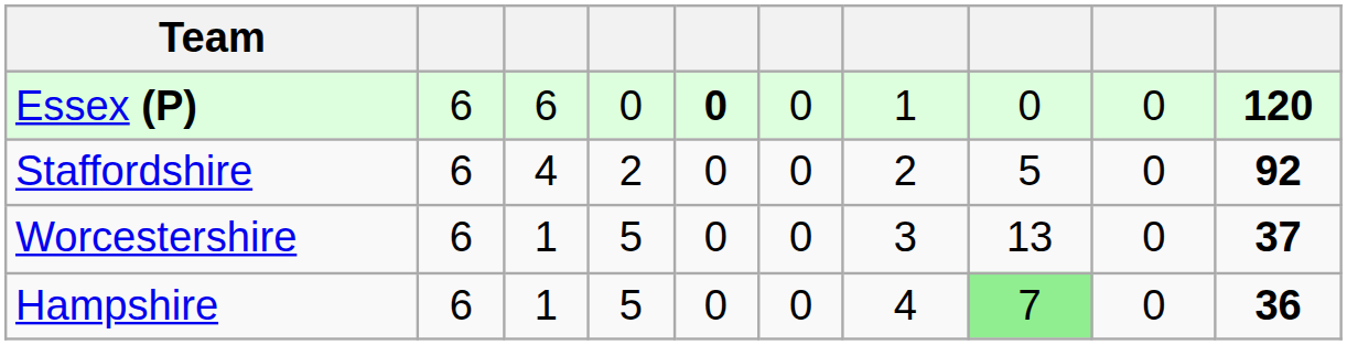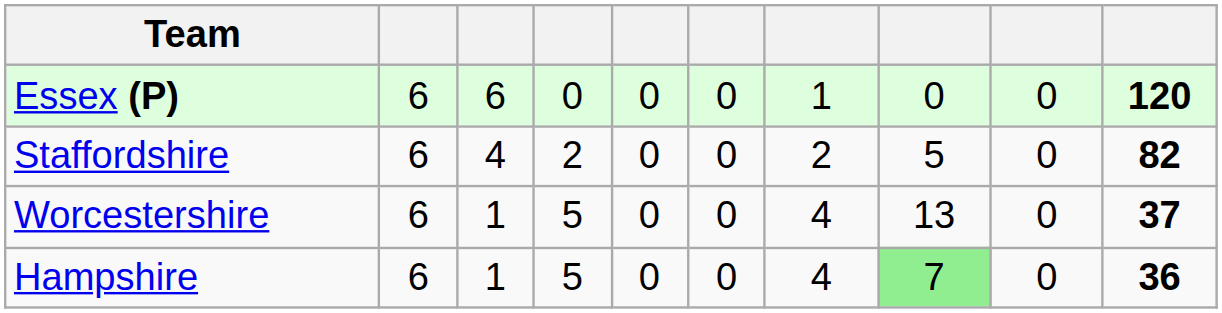Essex (P) | column 5: bold -> normal
Staffordshire | column 10: 92 -> 82
Worcestershire | column 7: 3 -> 4
